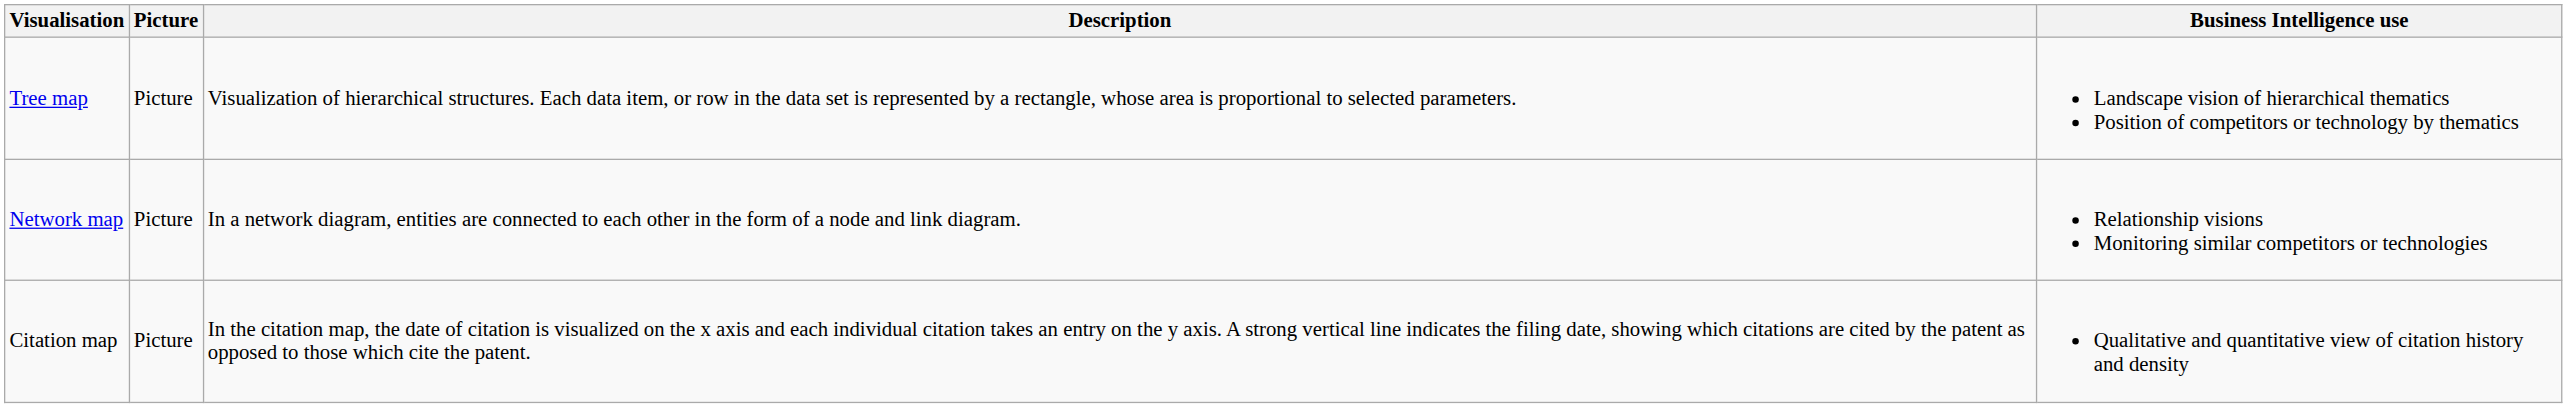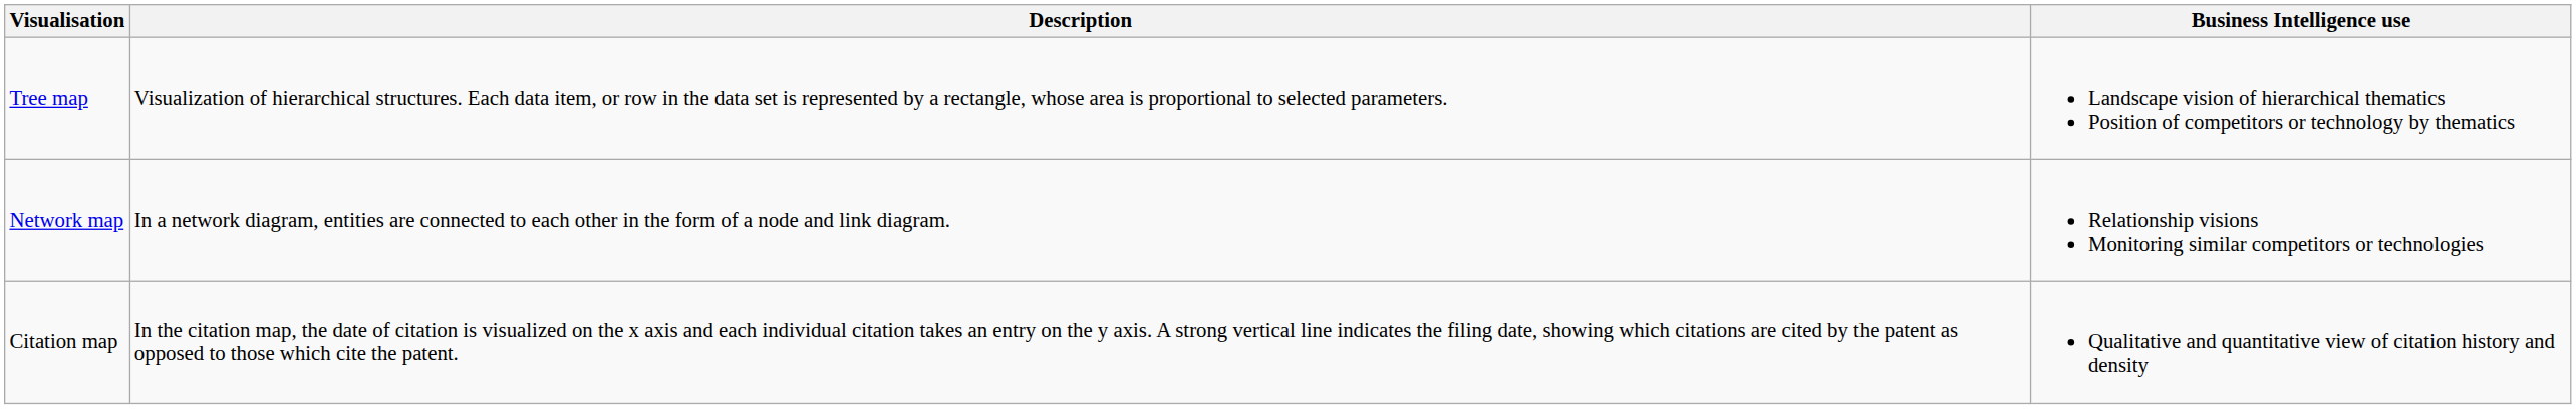- column: Picture | Picture | Picture | Picture
